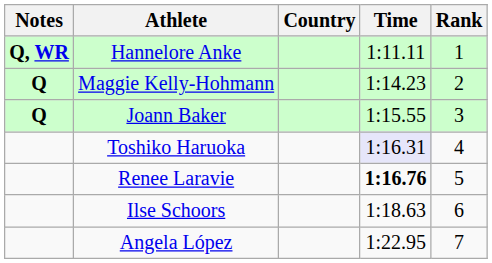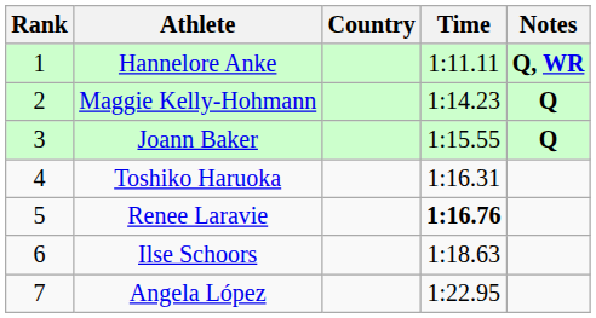columns swapped: Rank <-> Notes
Toshiko Haruoka | Time: lavender background -> no background
